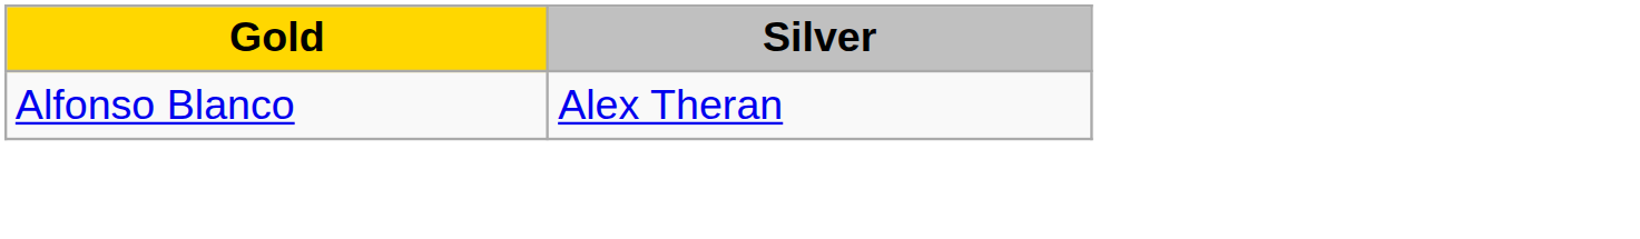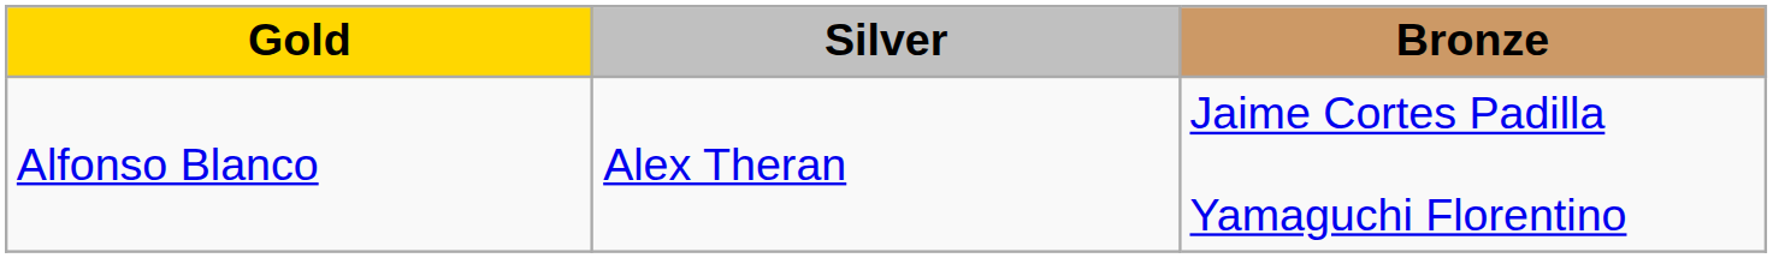+ column: Bronze | Jaime Cortes Padilla Yamaguchi Florentino
